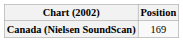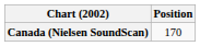Canada (Nielsen SoundScan) | Position: 169 -> 170
